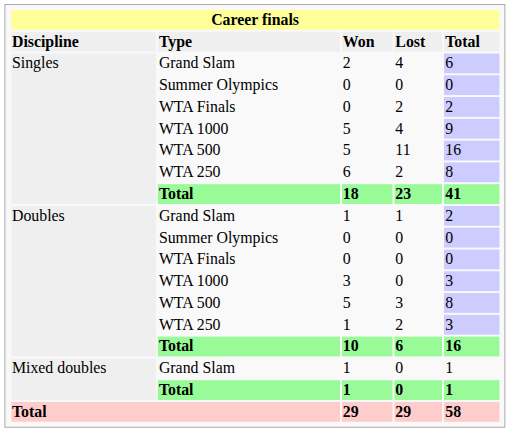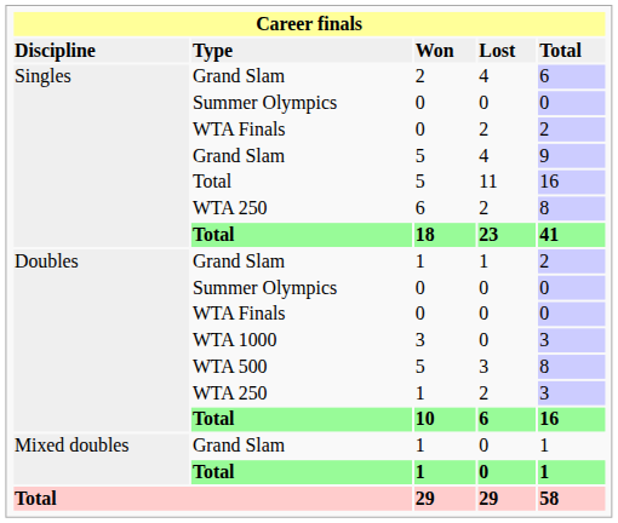5 / 4 | column 2: WTA 1000 -> Grand Slam
5 / 11 | column 2: WTA 500 -> Total
